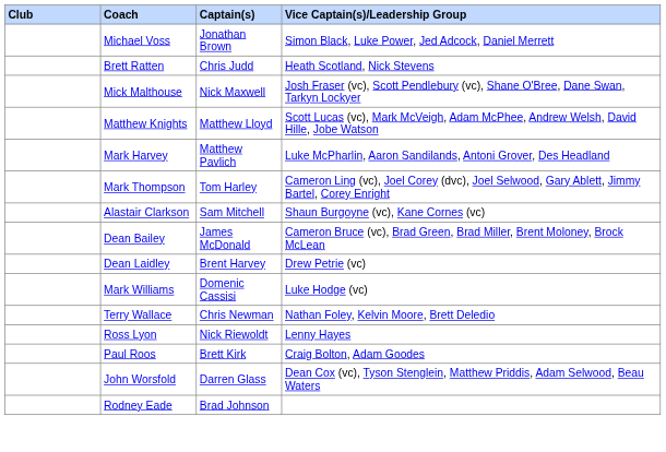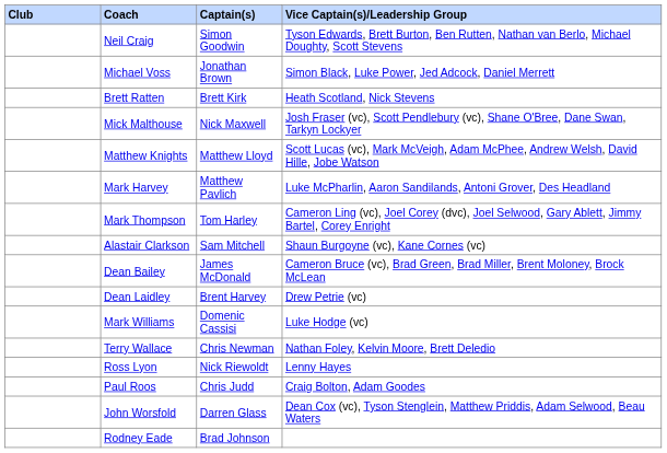+ row: Neil Craig | Simon Goodwin | Tyson Edwards, Brett Burton, Ben Rutten, Nathan van Berlo, Michael Doughty, Scott Stevens
Brett Ratten | Captain(s): Chris Judd -> Brett Kirk
Paul Roos | Captain(s): Brett Kirk -> Chris Judd
